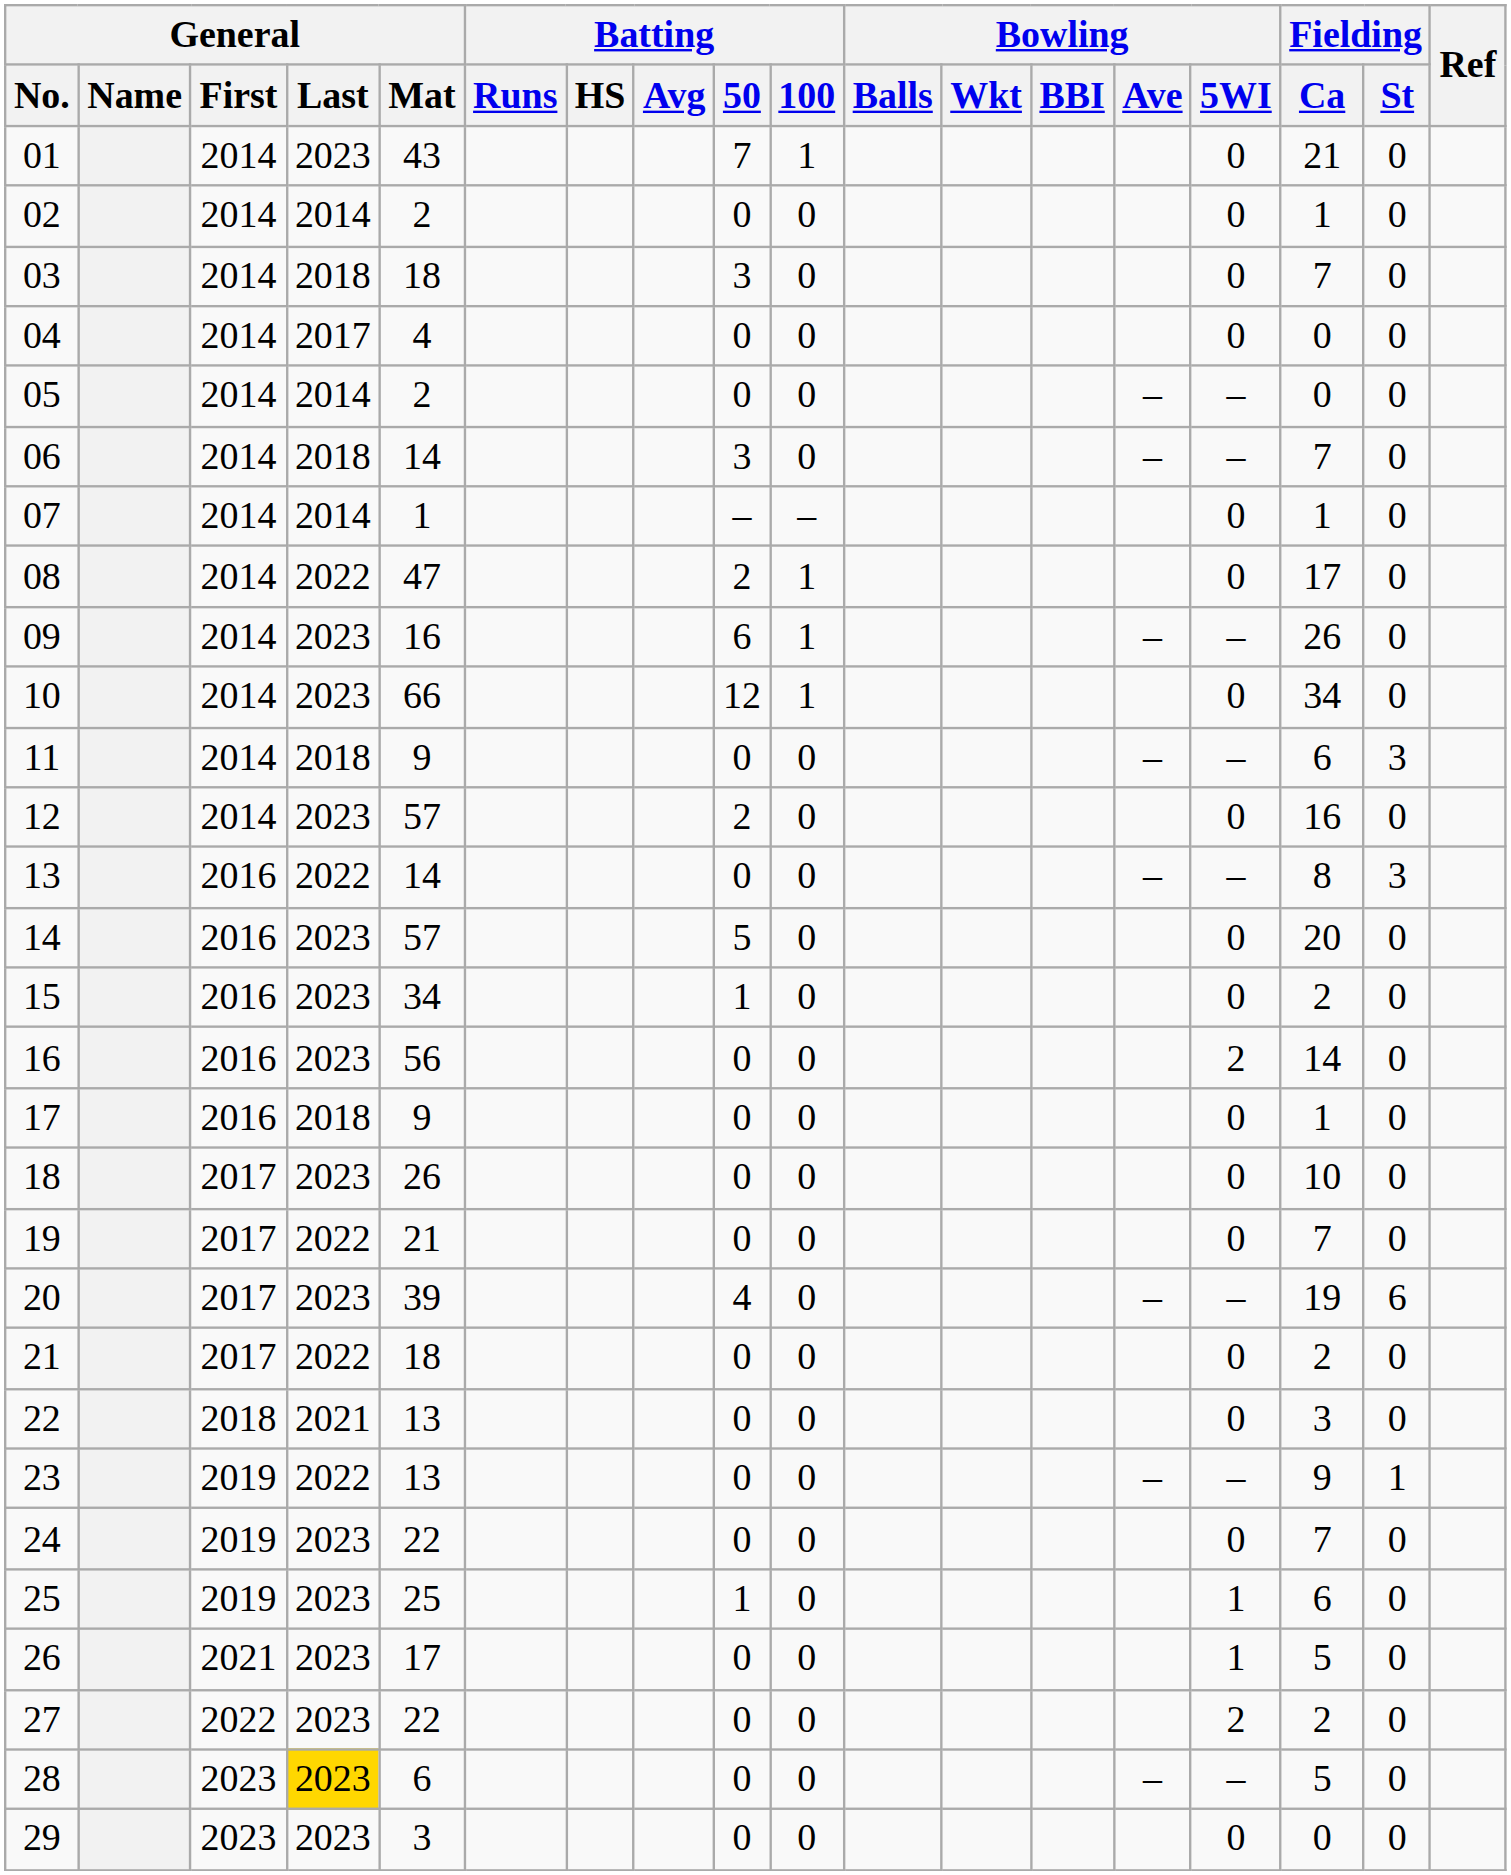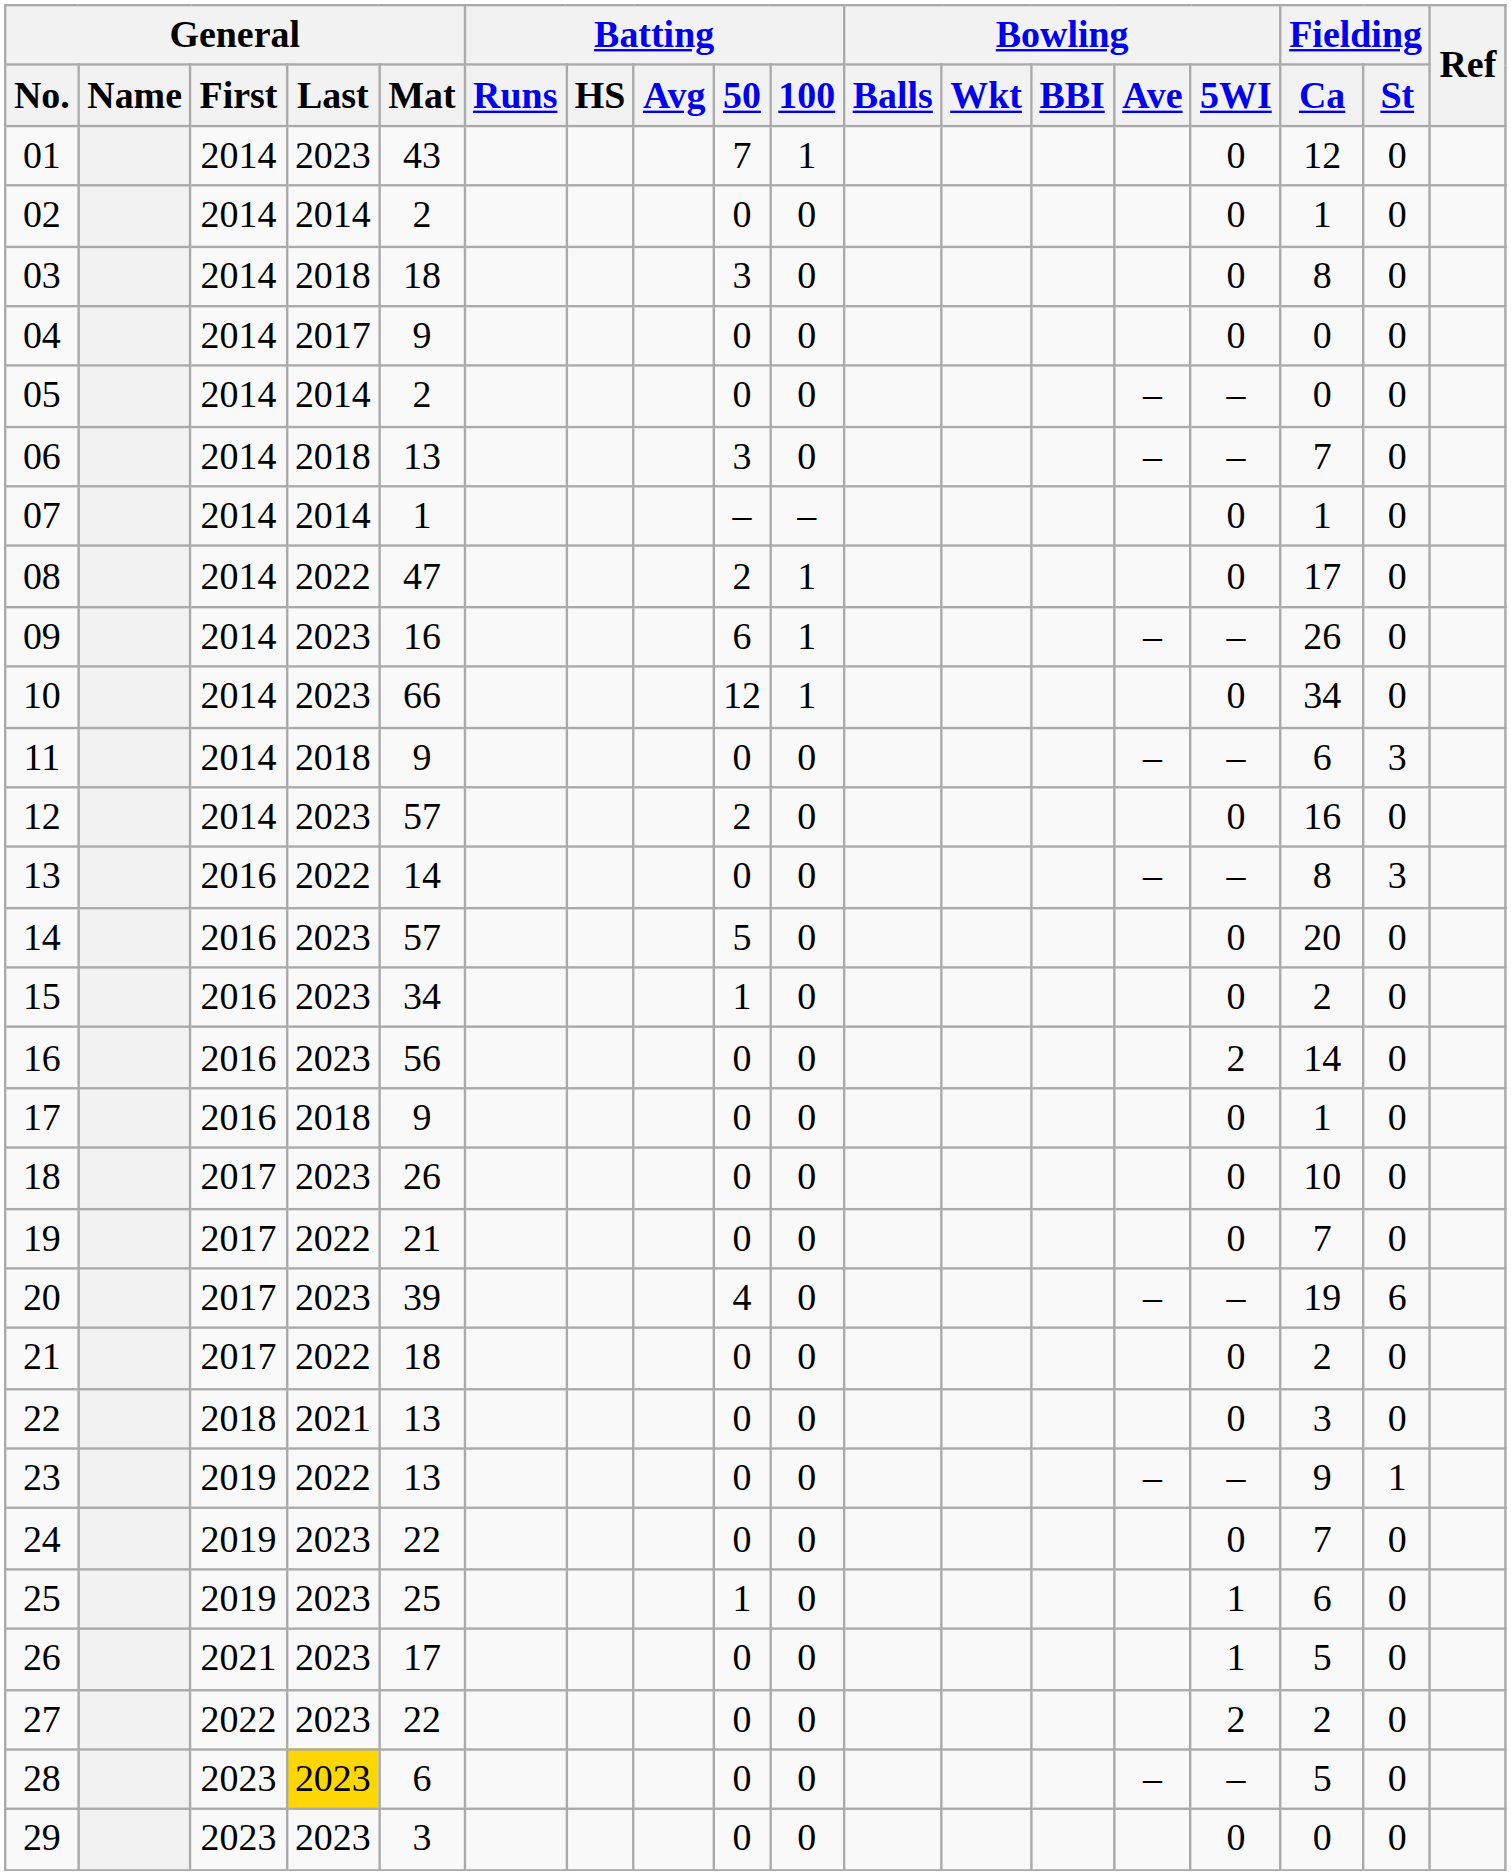01 | Fielding / Ca: 21 -> 12
03 | Fielding / Ca: 7 -> 8
04 | General / Mat: 4 -> 9
06 | General / Mat: 14 -> 13
